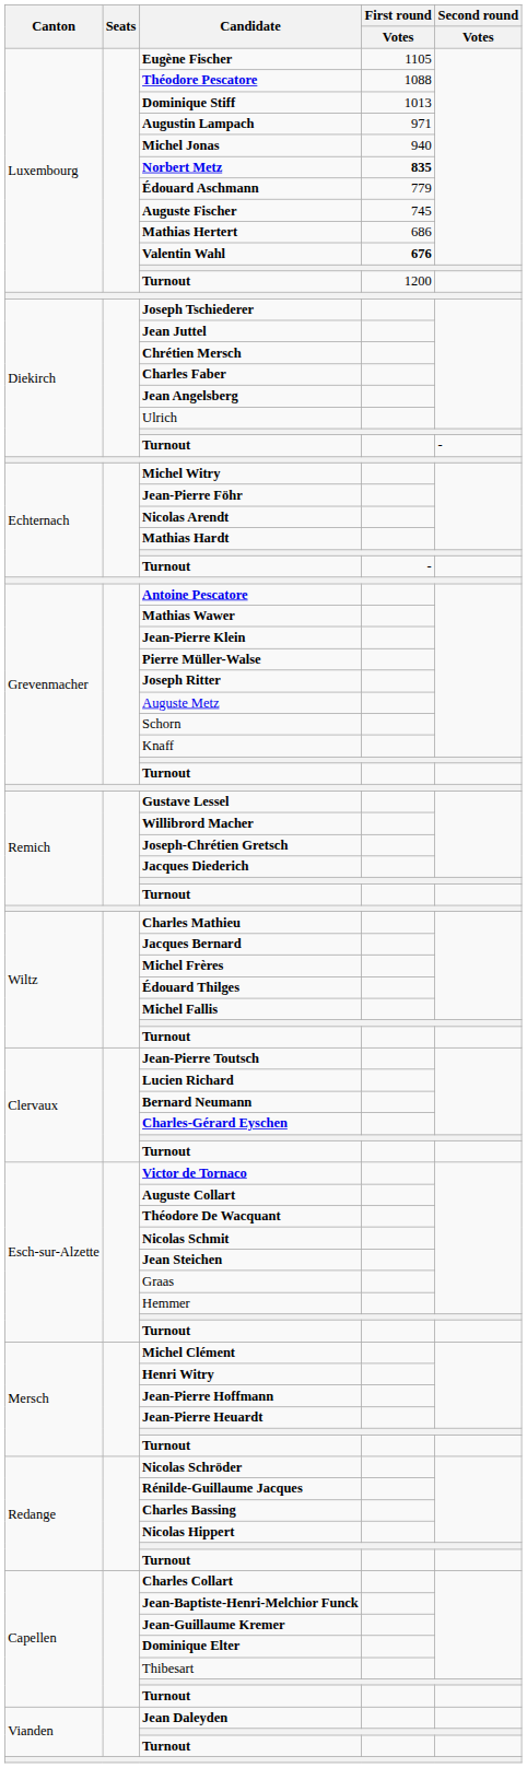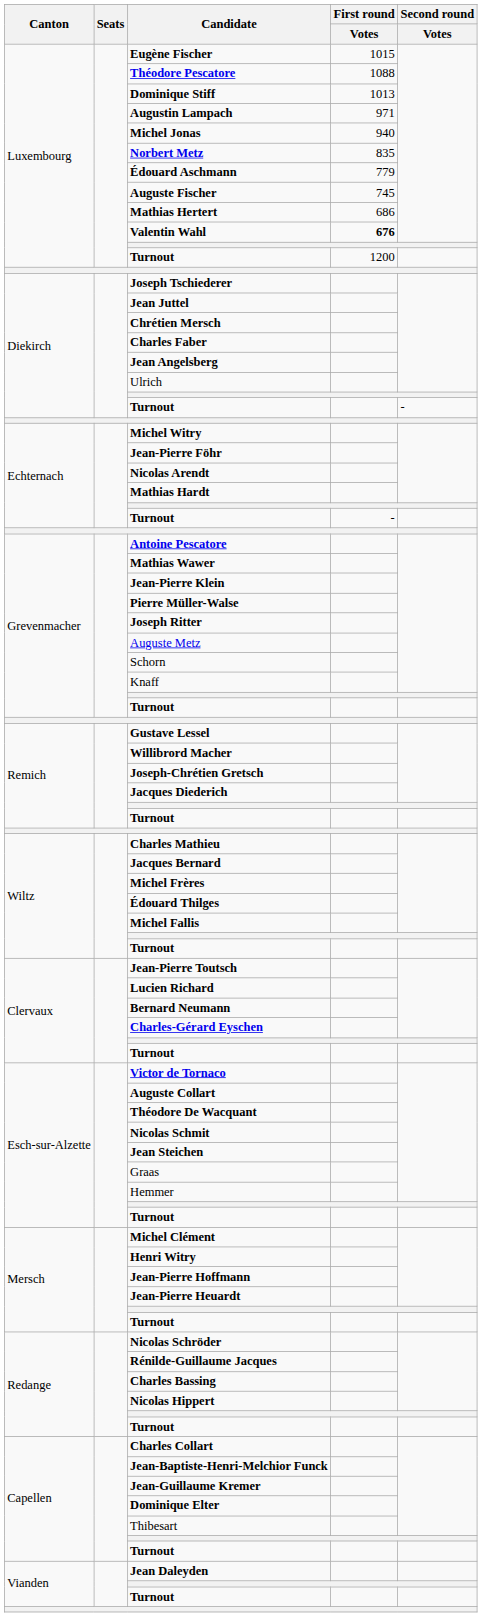Eugène Fischer | First round / Votes: 1105 -> 1015
Norbert Metz | First round / Votes: bold -> normal
